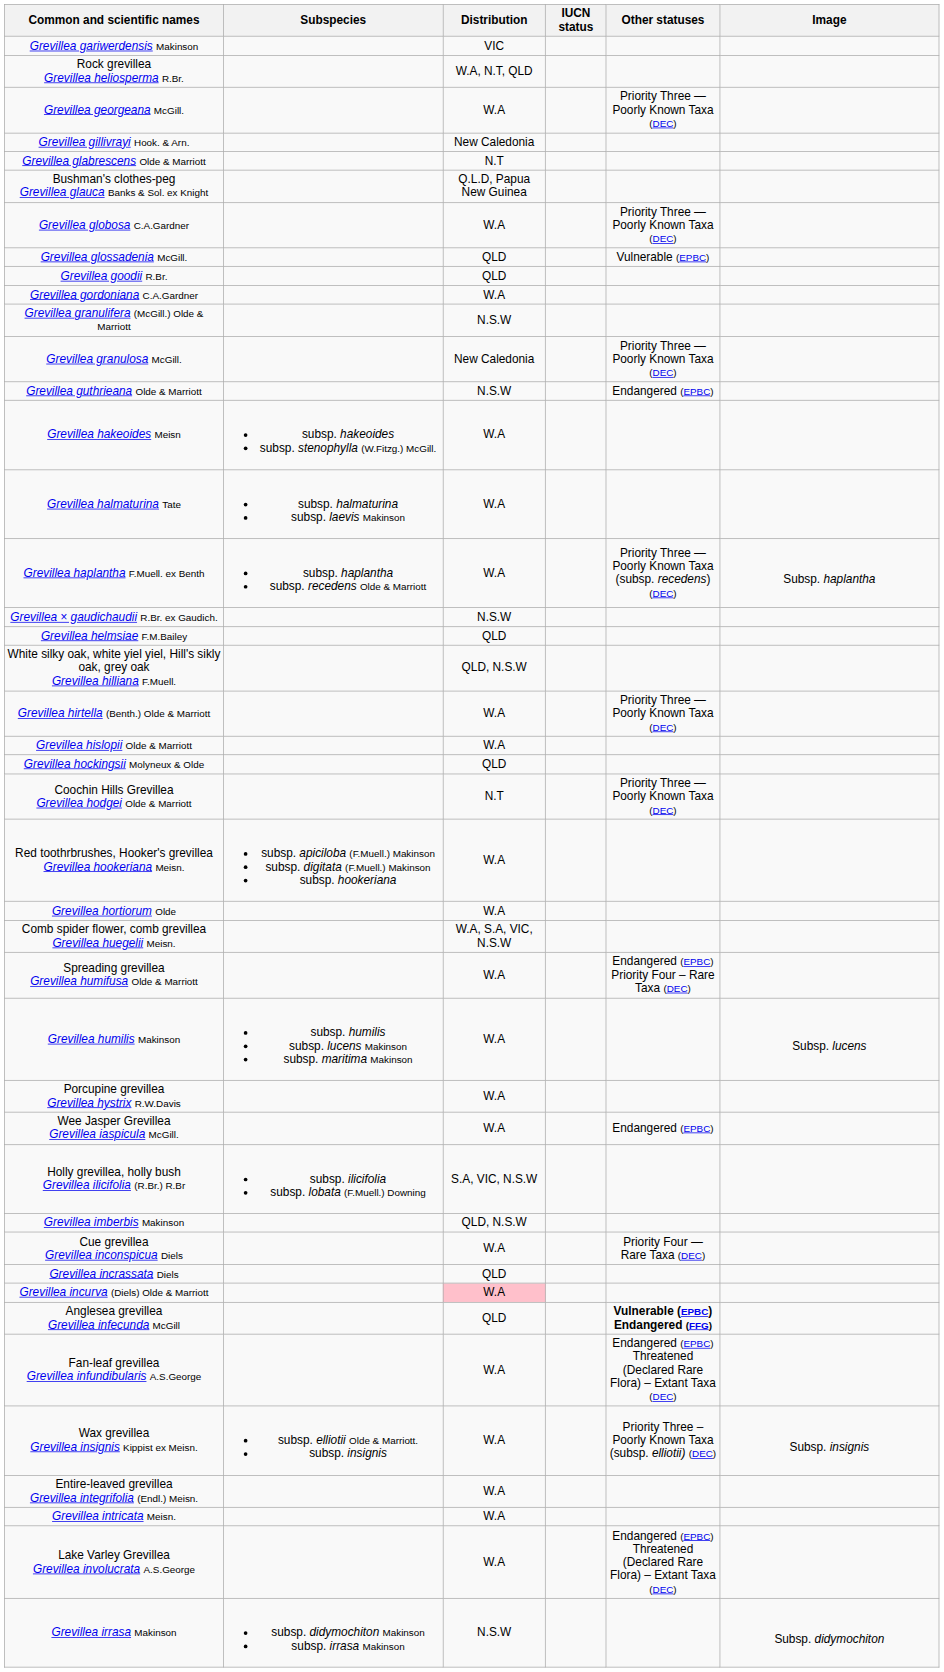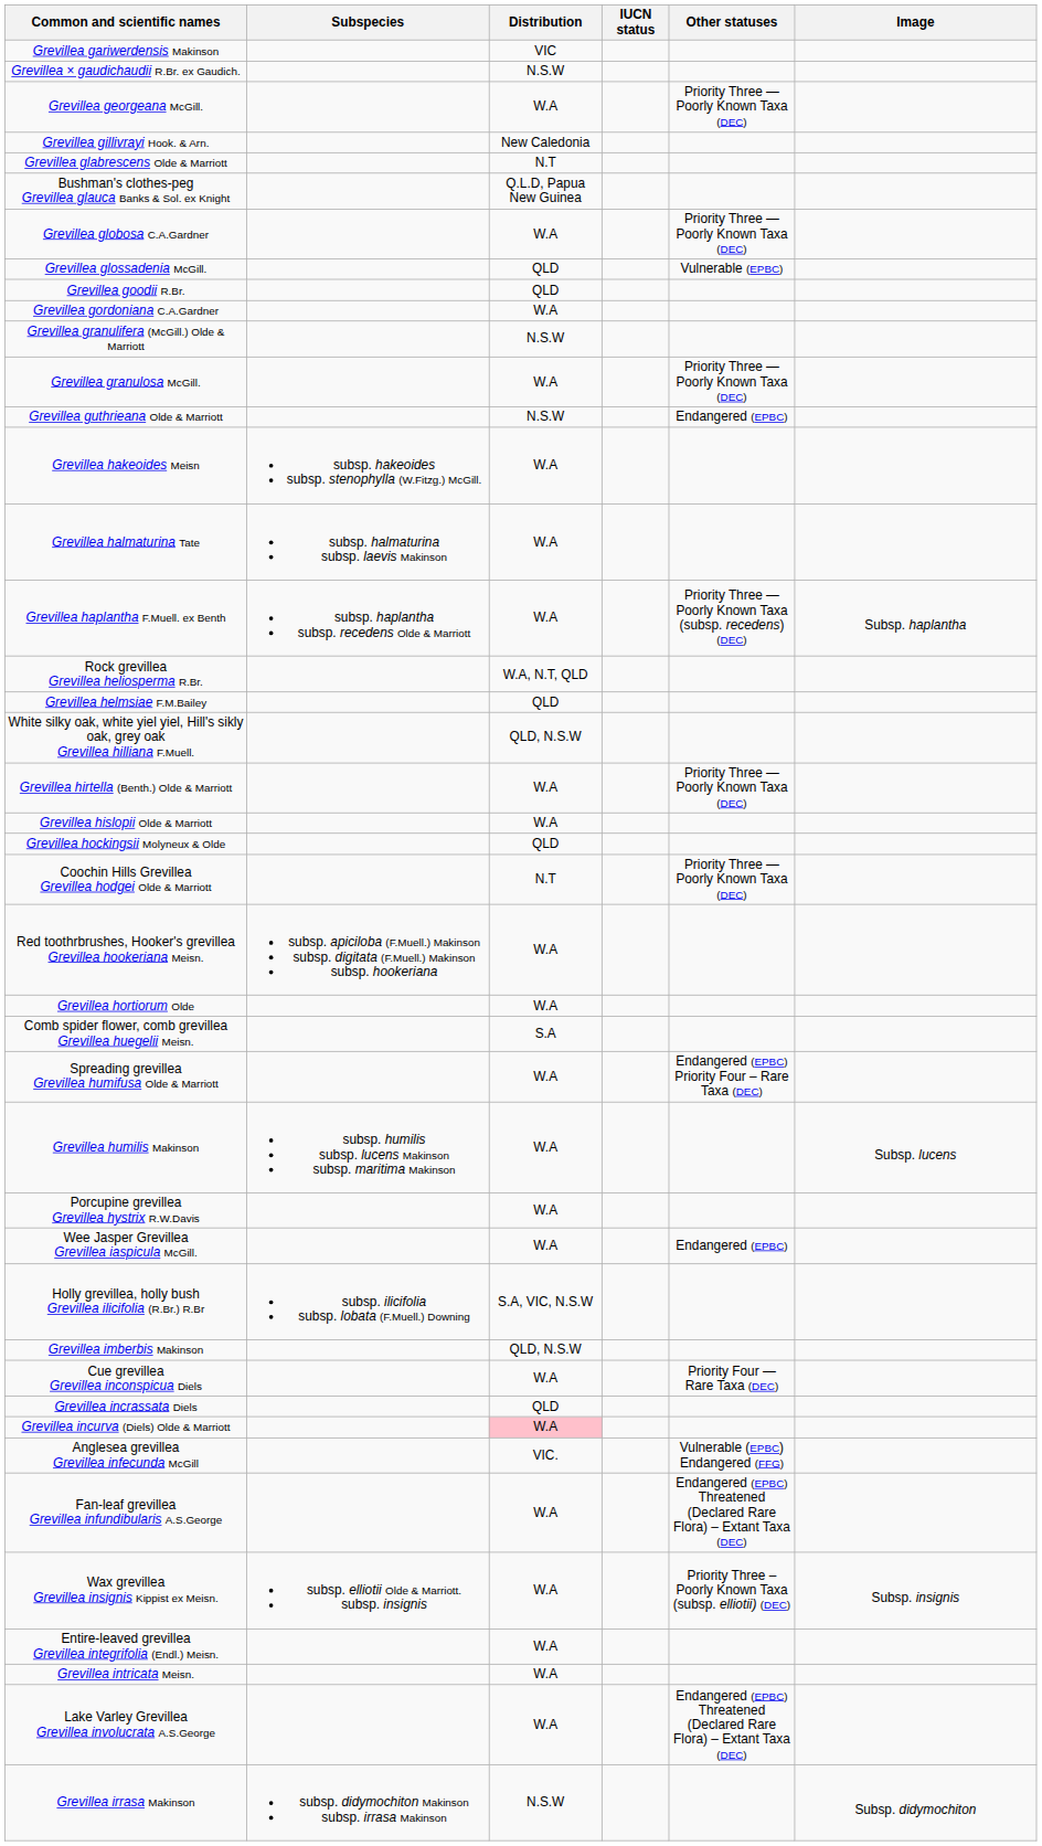rows swapped: Grevillea × gaudichaudii R.Br. ex Gaudich. <-> Rock grevillea Grevillea heliosperma R.Br.
Grevillea granulosa McGill. | Distribution: New Caledonia -> W.A
Comb spider flower, comb grevillea Grevillea huegelii Meisn. | Distribution: W.A, S.A, VIC, N.S.W -> S.A
Anglesea grevillea Grevillea infecunda McGill | Distribution: QLD -> VIC.
Anglesea grevillea Grevillea infecunda McGill | Other statuses: bold -> normal
